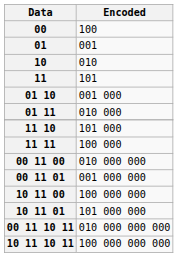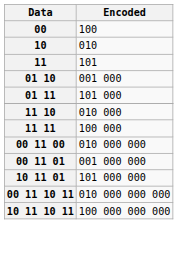- row: 01 | 001
01 11 | Encoded: 010 000 -> 101 000
11 10 | Encoded: 101 000 -> 010 000
- row: 10 11 00 | 100 000 000
